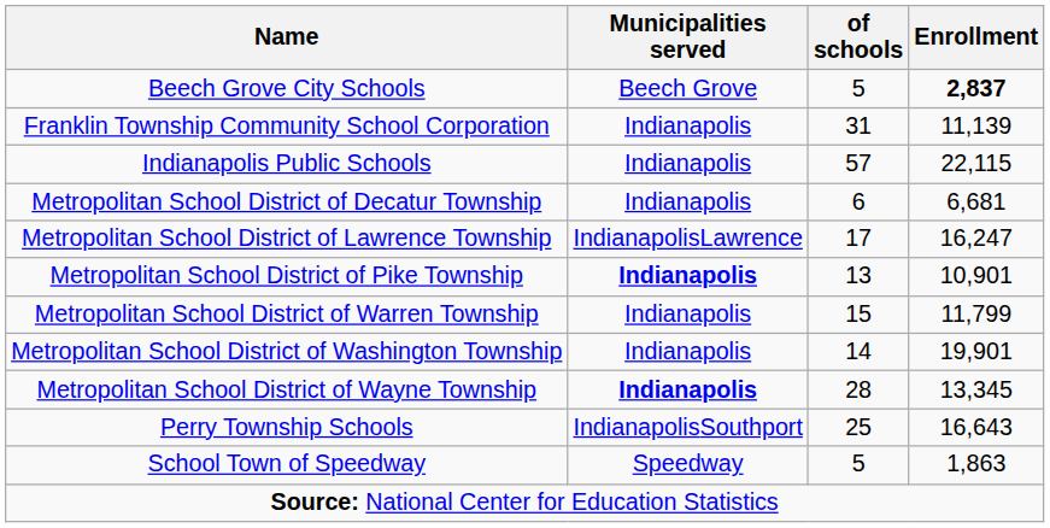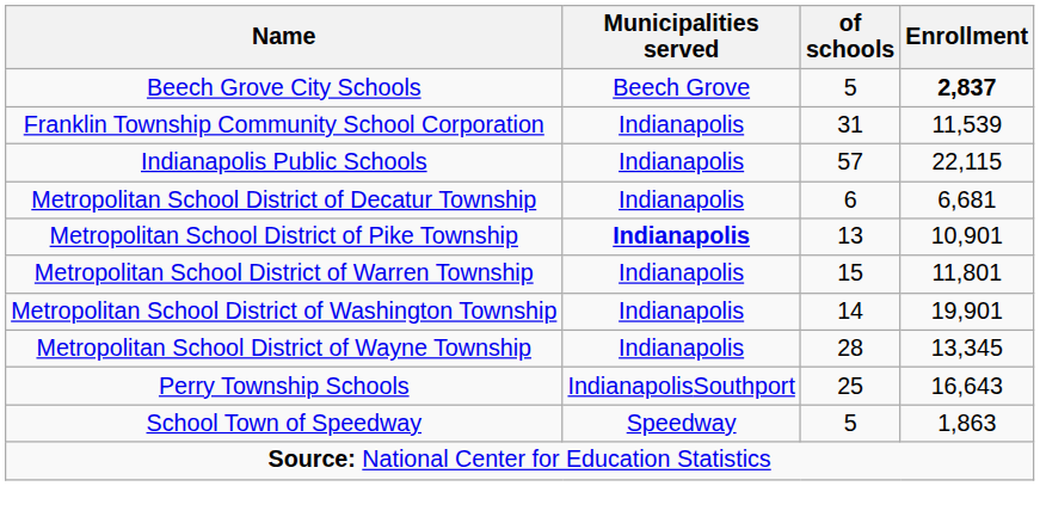Franklin Township Community School Corporation | Enrollment: 11,139 -> 11,539
- row: Metropolitan School District of Lawrence Township | IndianapolisLawrence | 17 | 16,247
Metropolitan School District of Warren Township | Enrollment: 11,799 -> 11,801
Metropolitan School District of Wayne Township | Municipalities served: bold -> normal
